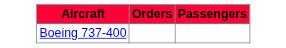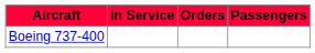+ column: In Service
